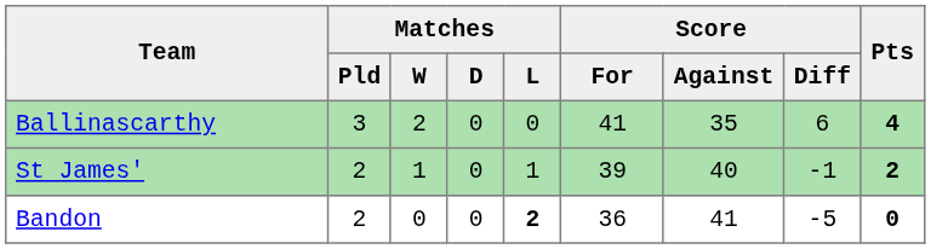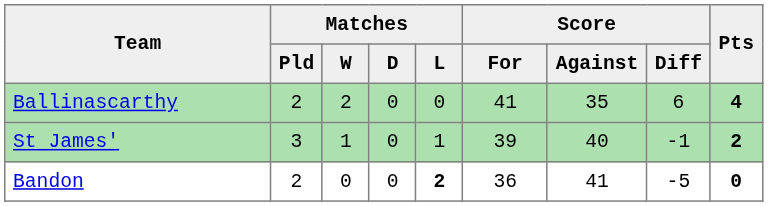Ballinascarthy | Matches / Pld: 3 -> 2
St James' | Matches / Pld: 2 -> 3
